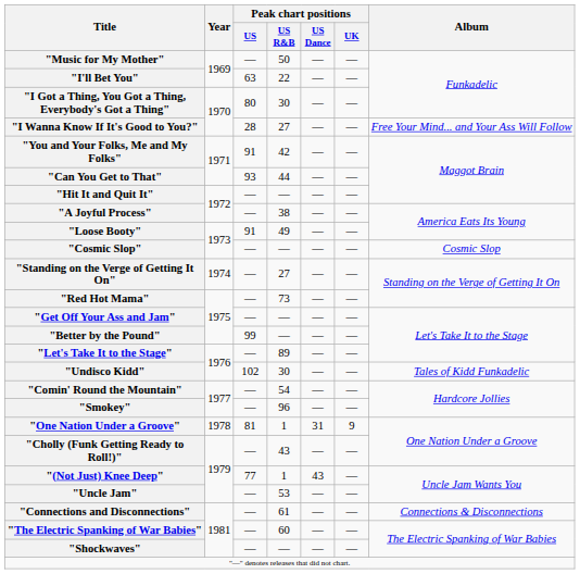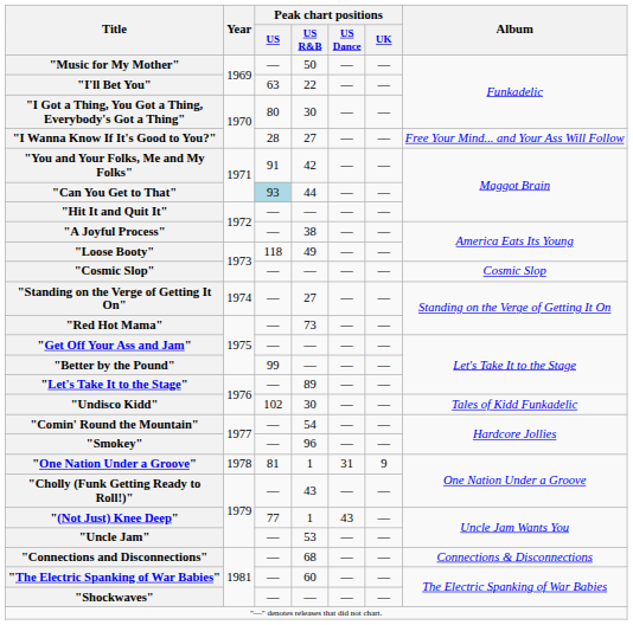"Can You Get to That" | Peak chart positions / US: no background -> lightblue background
"Loose Booty" | Peak chart positions / US: 91 -> 118
"Connections and Disconnections" | Peak chart positions / US R&B: 61 -> 68
